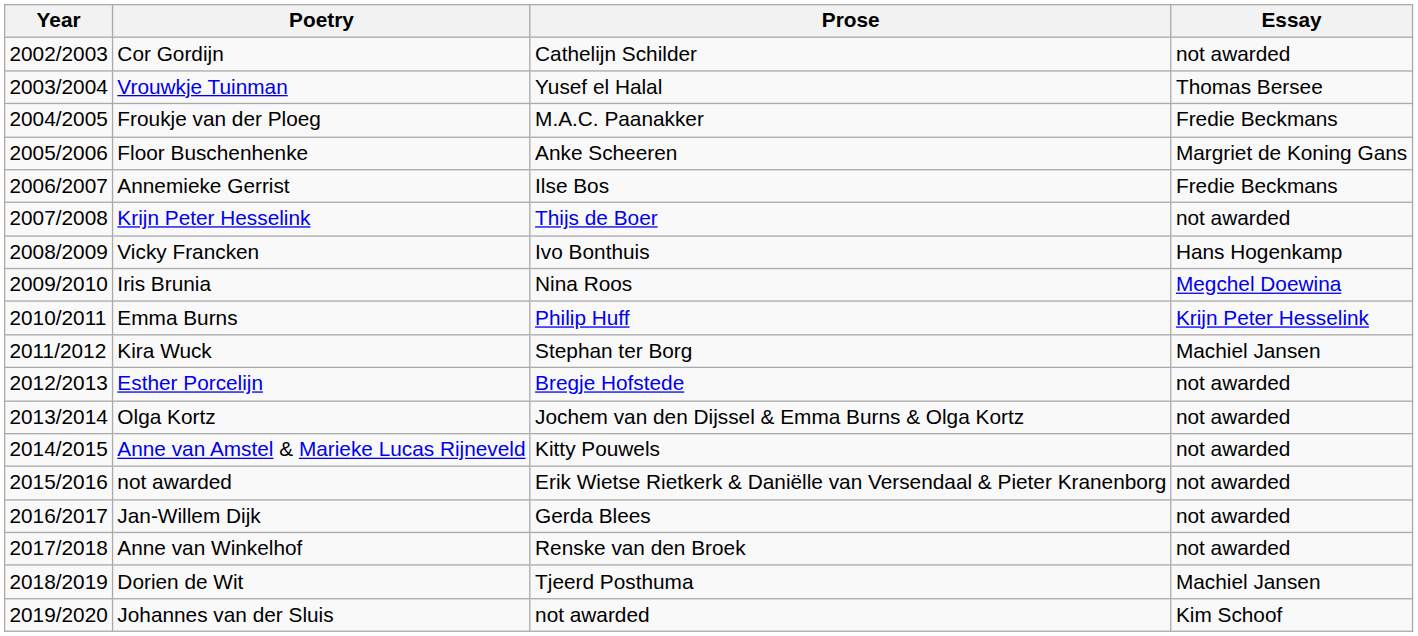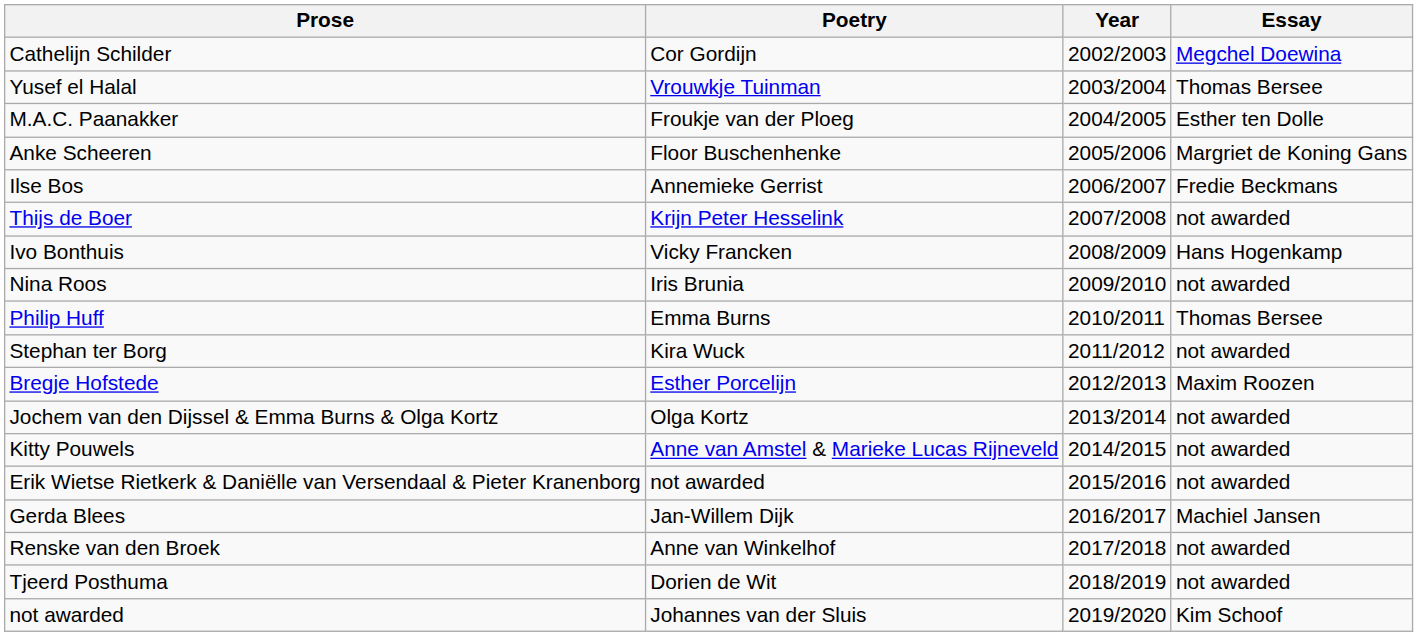columns swapped: Year <-> Prose
Cor Gordijn | Essay: not awarded -> Megchel Doewina
Froukje van der Ploeg | Essay: Fredie Beckmans -> Esther ten Dolle
Iris Brunia | Essay: Megchel Doewina -> not awarded
Emma Burns | Essay: Krijn Peter Hesselink -> Thomas Bersee
Kira Wuck | Essay: Machiel Jansen -> not awarded
Esther Porcelijn | Essay: not awarded -> Maxim Roozen
Jan-Willem Dijk | Essay: not awarded -> Machiel Jansen
Dorien de Wit | Essay: Machiel Jansen -> not awarded
